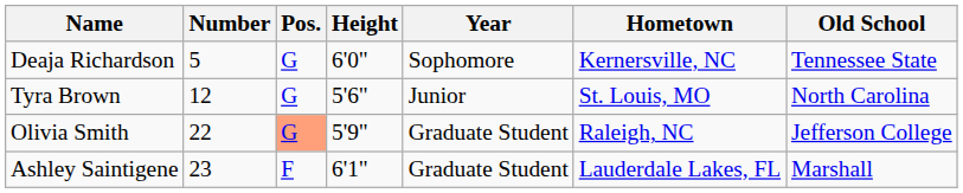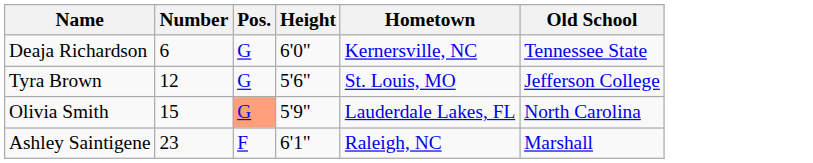- column: Year | Sophomore | Junior | Graduate Student | Graduate Student
Deaja Richardson | Number: 5 -> 6
Tyra Brown | Old School: North Carolina -> Jefferson College
Olivia Smith | Number: 22 -> 15
Olivia Smith | Hometown: Raleigh, NC -> Lauderdale Lakes, FL
Olivia Smith | Old School: Jefferson College -> North Carolina
Ashley Saintigene | Hometown: Lauderdale Lakes, FL -> Raleigh, NC
